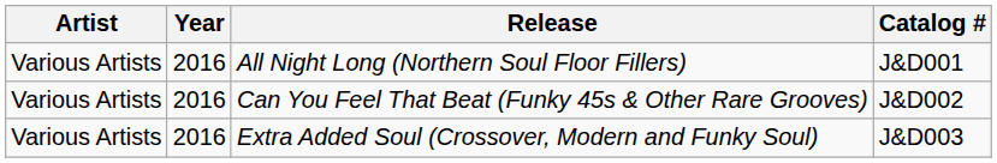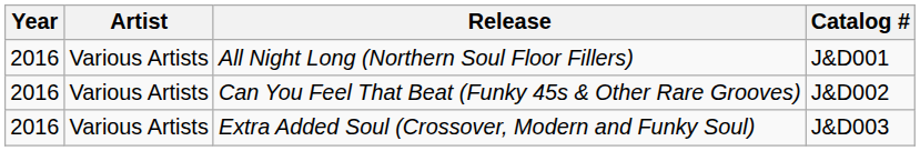columns swapped: Year <-> Artist
